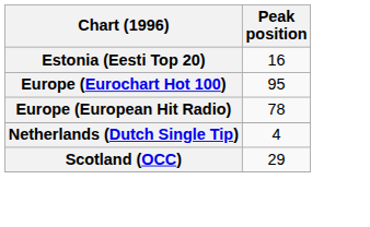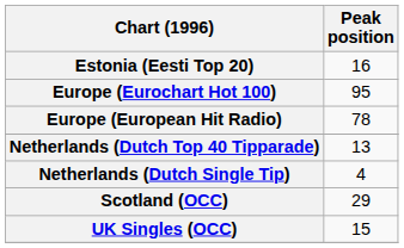+ row: Netherlands (Dutch Top 40 Tipparade) | 13
+ row: UK Singles (OCC) | 15
